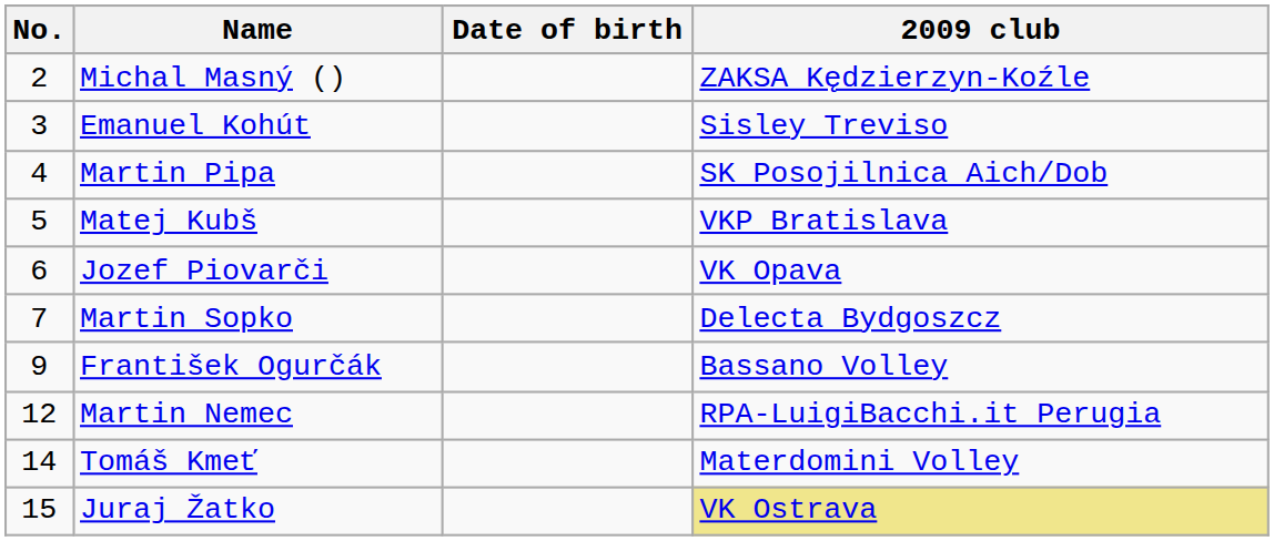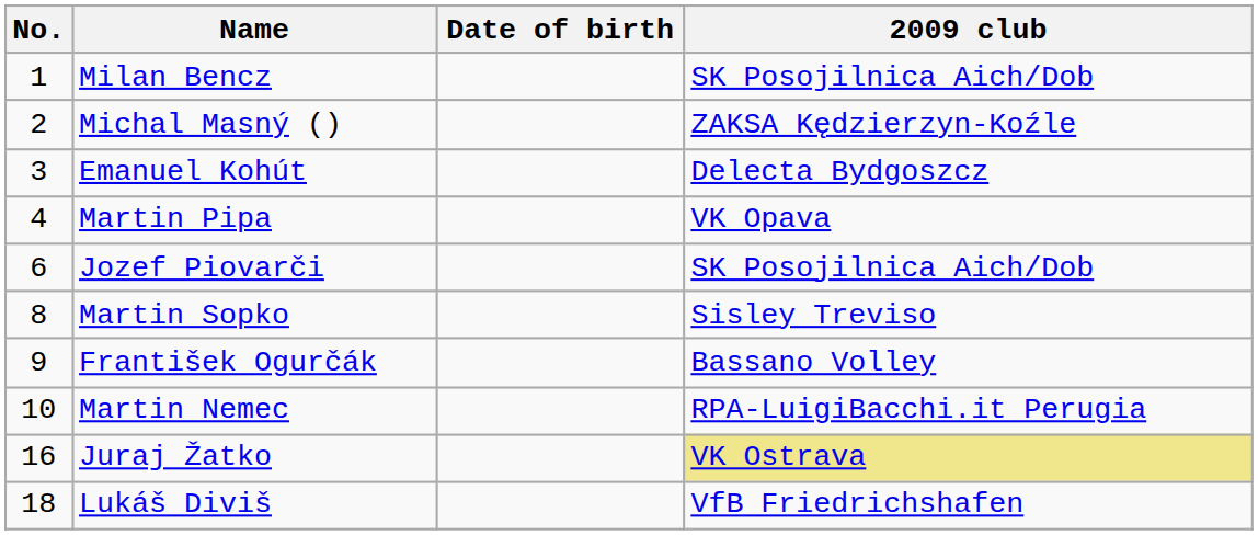+ row: 1 | Milan Bencz | SK Posojilnica Aich/Dob
Emanuel Kohút | 2009 club: Sisley Treviso -> Delecta Bydgoszcz
Martin Pipa | 2009 club: SK Posojilnica Aich/Dob -> VK Opava
- row: 5 | Matej Kubš | VKP Bratislava
Jozef Piovarči | 2009 club: VK Opava -> SK Posojilnica Aich/Dob
Martin Sopko | No.: 7 -> 8
Martin Sopko | 2009 club: Delecta Bydgoszcz -> Sisley Treviso
Martin Nemec | No.: 12 -> 10
- row: 14 | Tomáš Kmeť | Materdomini Volley
Juraj Žatko | No.: 15 -> 16
+ row: 18 | Lukáš Diviš | VfB Friedrichshafen
